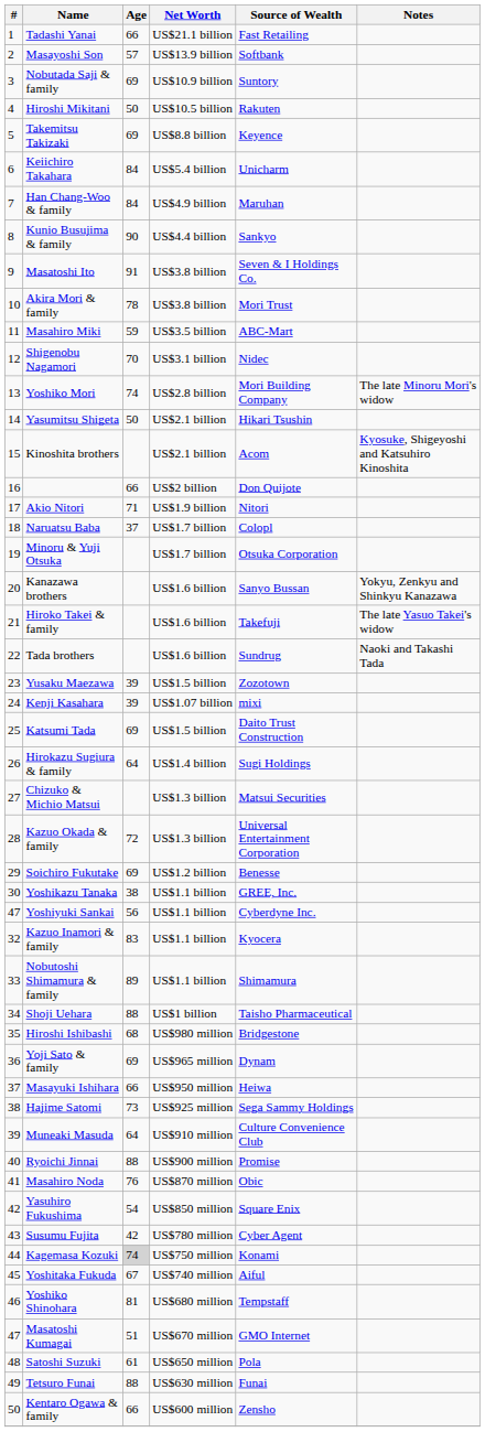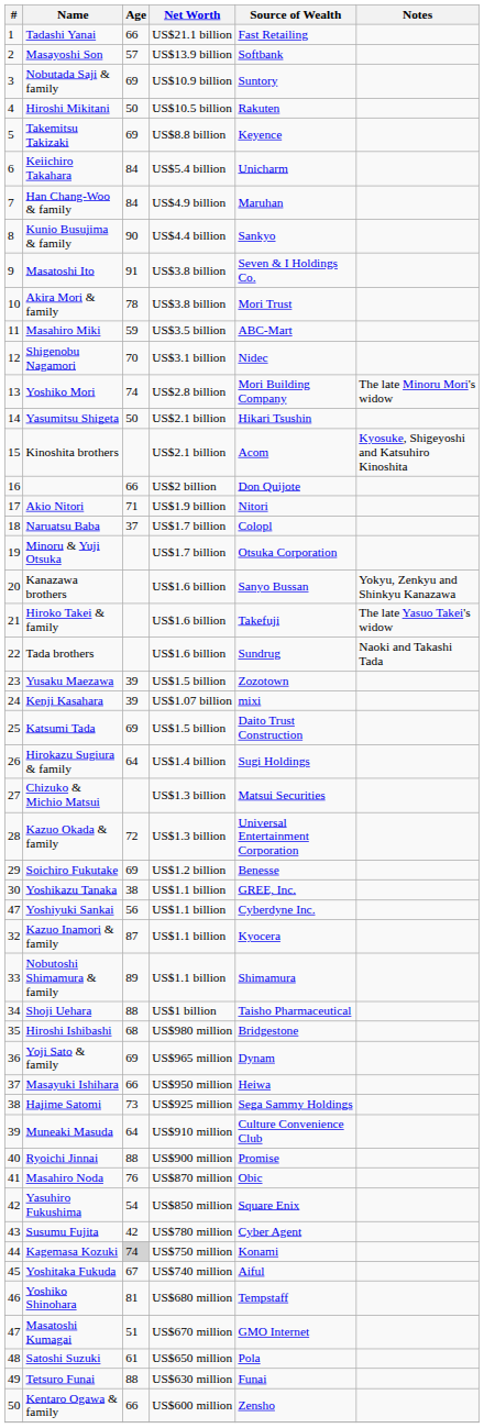Kazuo Inamori & family | Age: 83 -> 87
